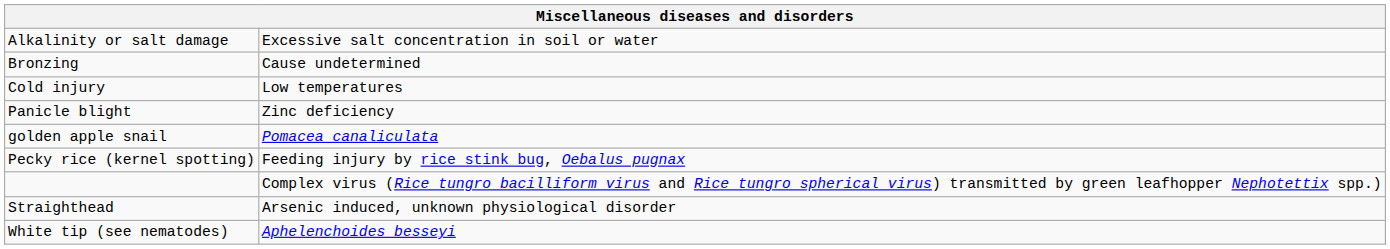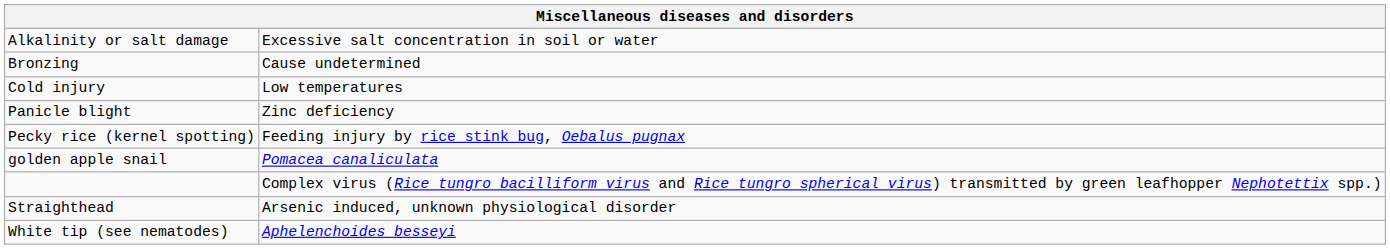rows swapped: golden apple snail <-> Pecky rice (kernel spotting)
